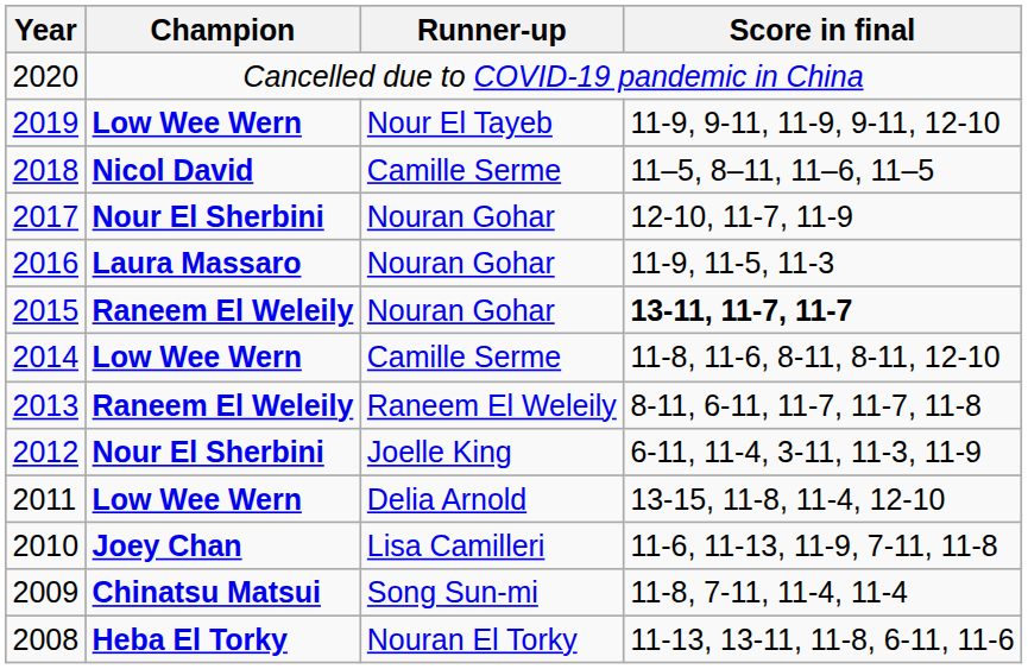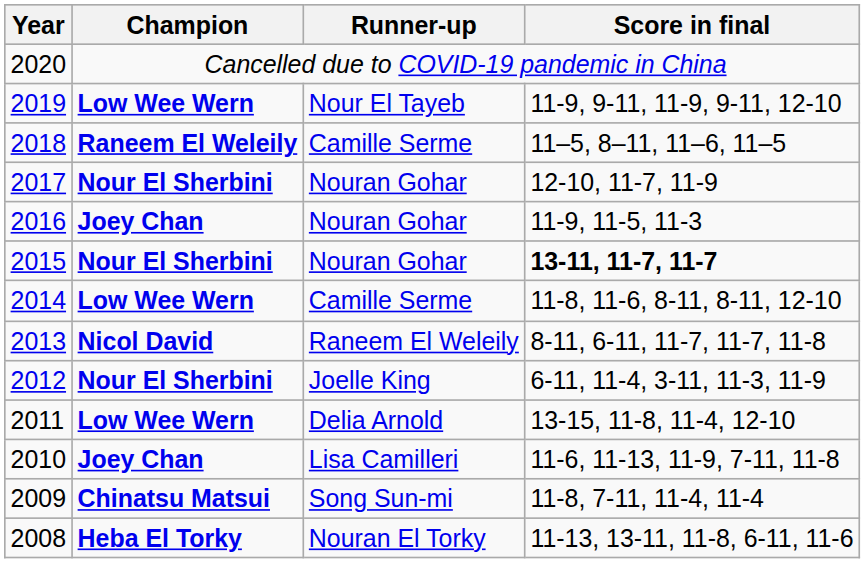2018 | Champion: Nicol David -> Raneem El Weleily
2016 | Champion: Laura Massaro -> Joey Chan
2015 | Champion: Raneem El Weleily -> Nour El Sherbini
2013 | Champion: Raneem El Weleily -> Nicol David
